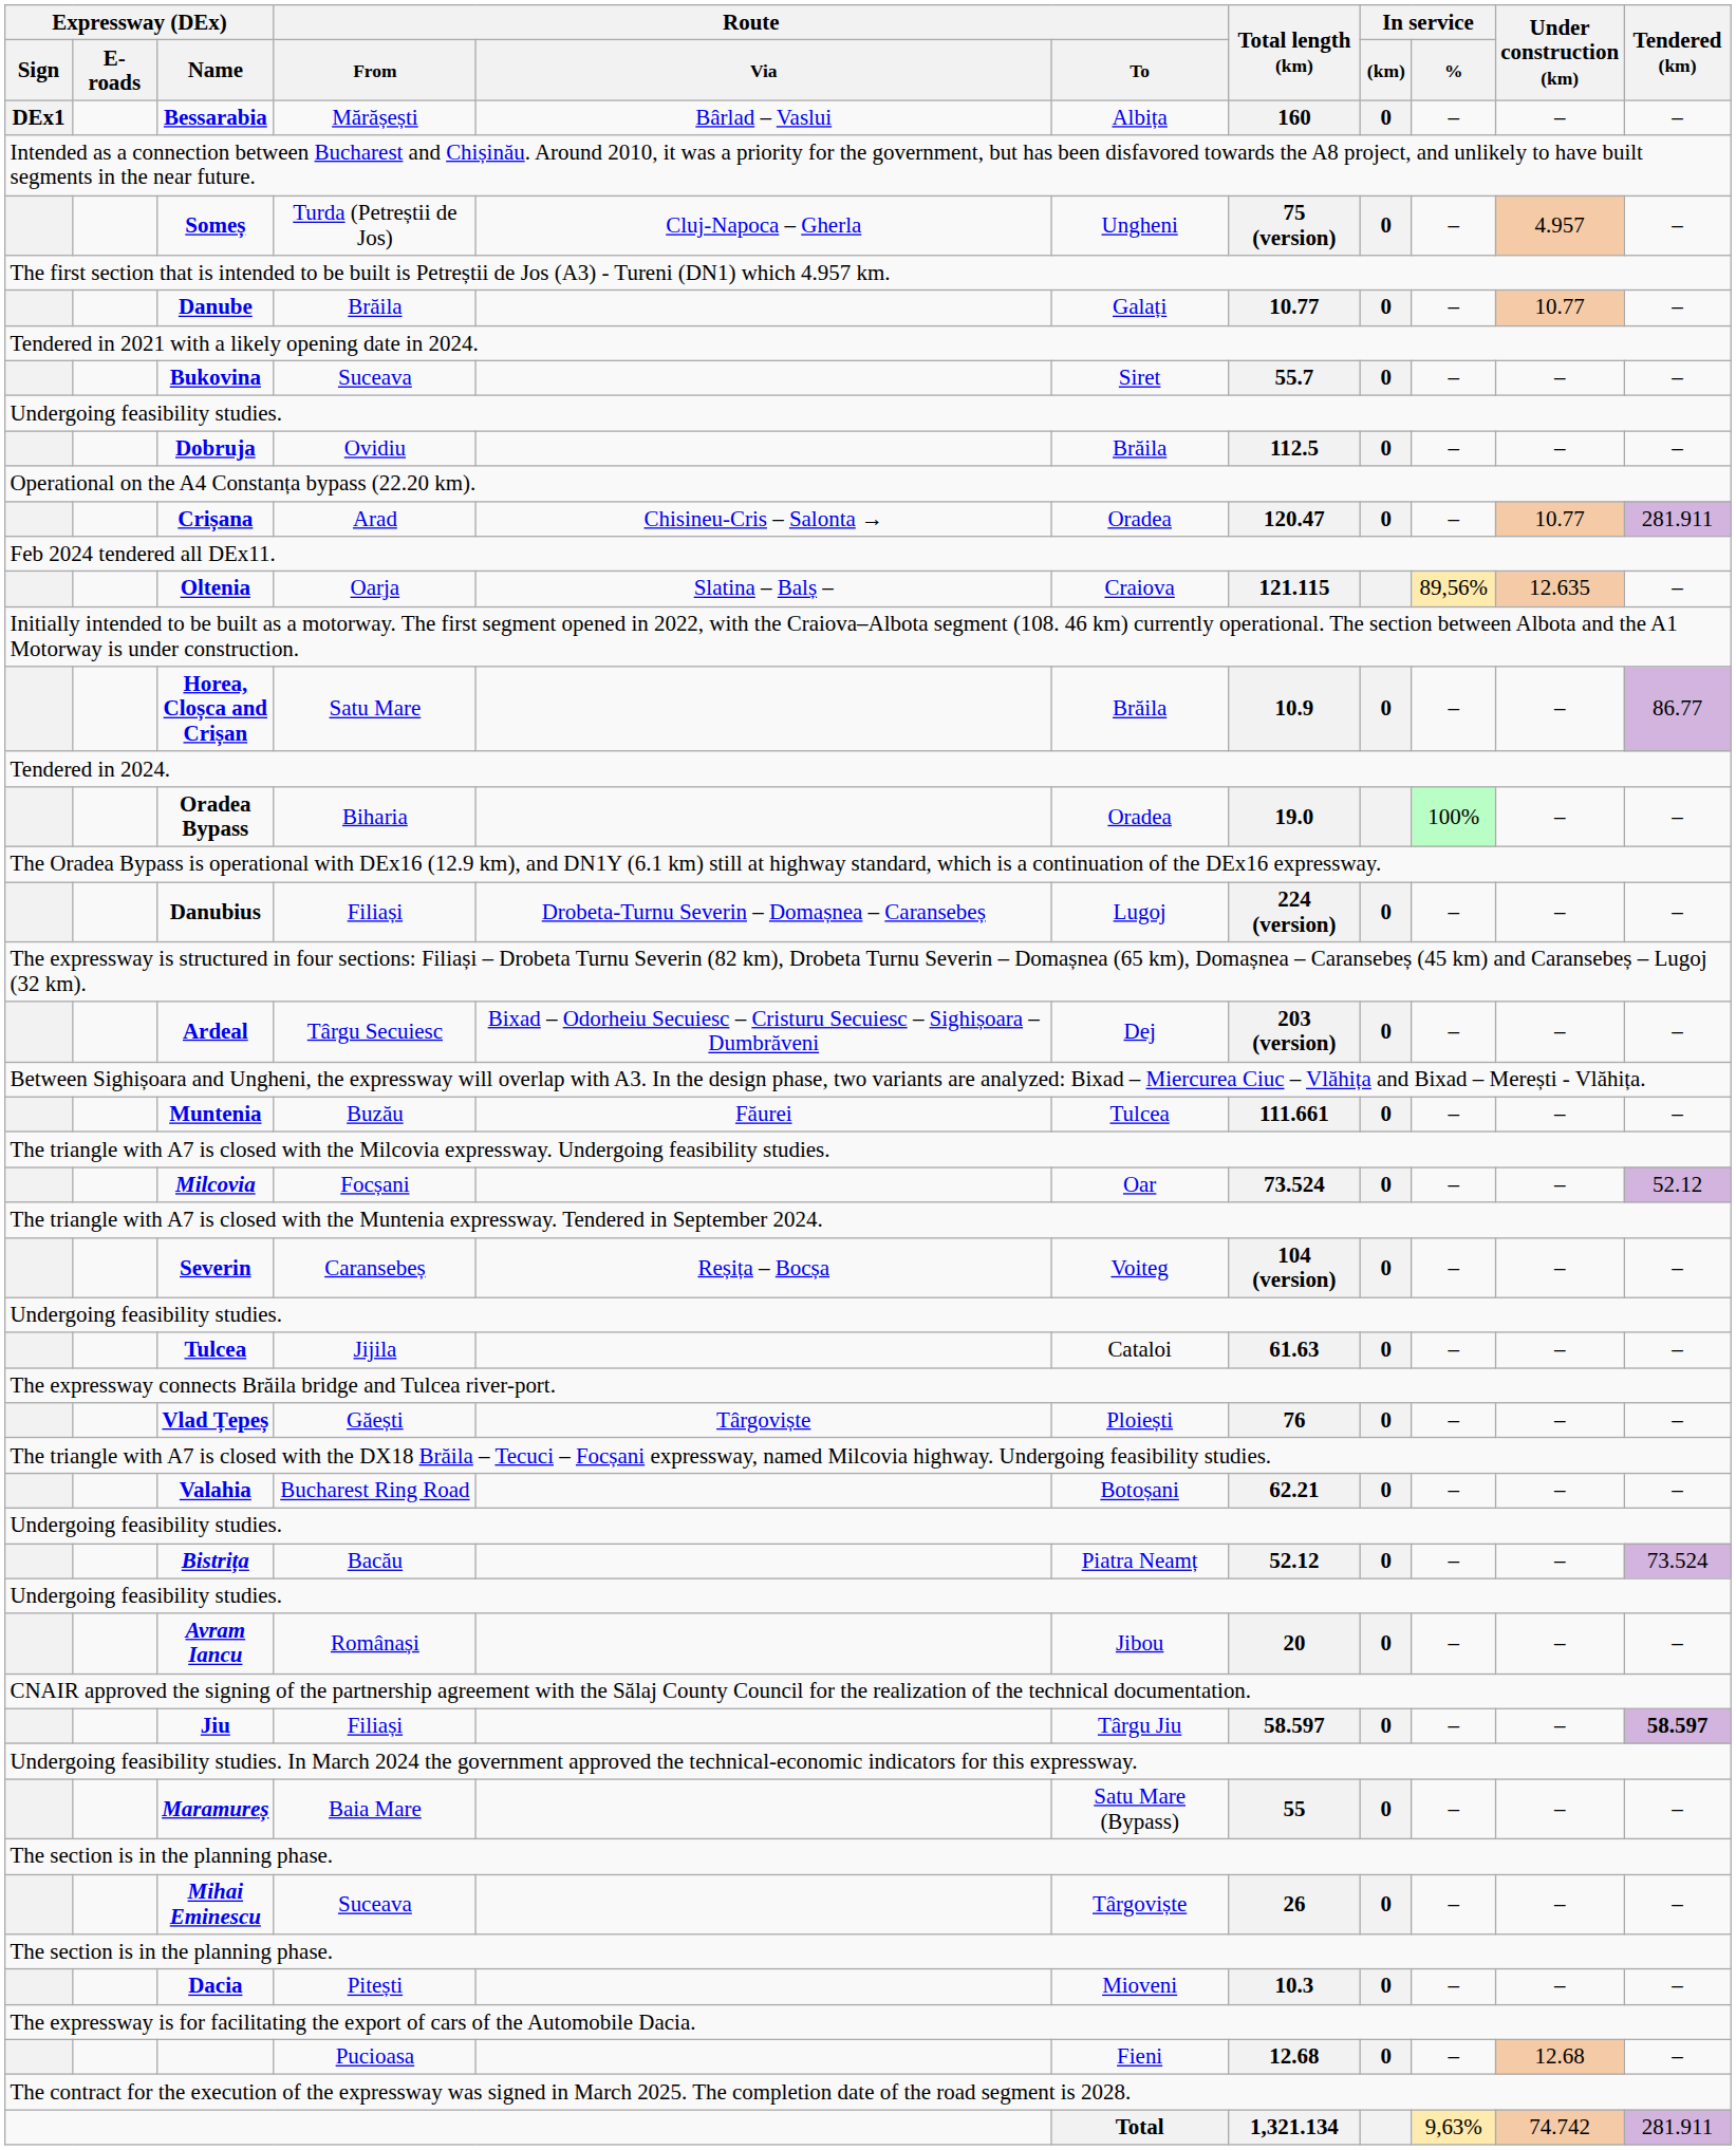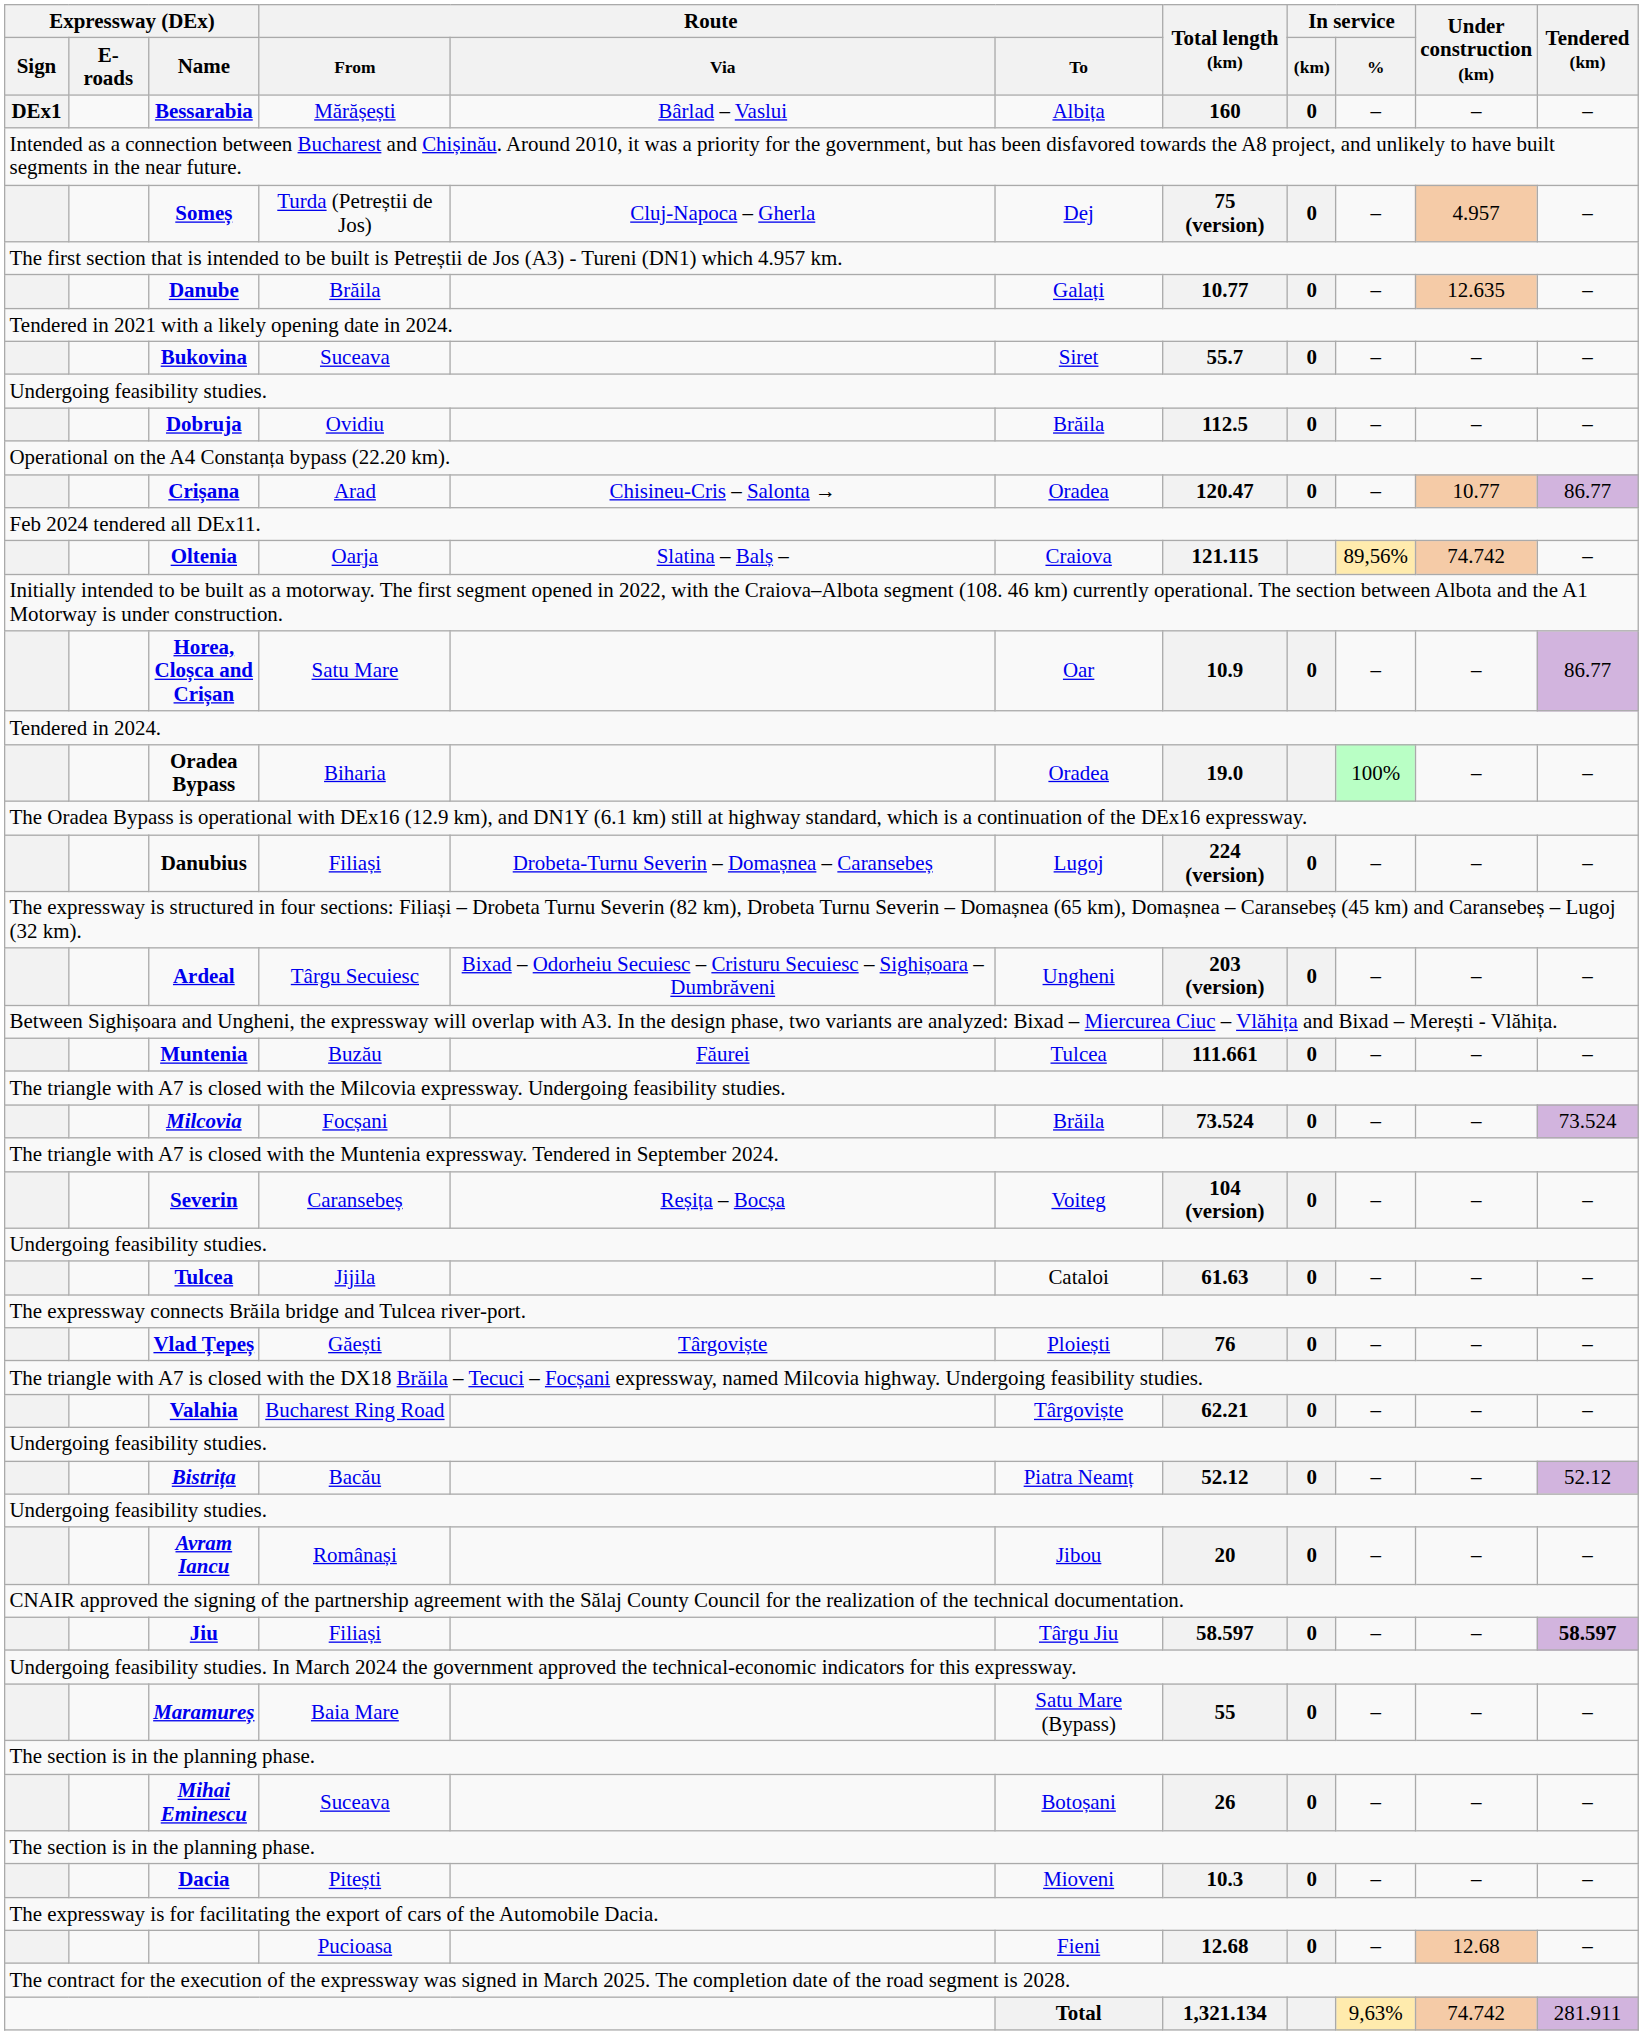Someș | Route / To: Ungheni -> Dej
Danube | Under construction (km): 10.77 -> 12.635
Crișana | Tendered (km): 281.911 -> 86.77
Oltenia | Under construction (km): 12.635 -> 74.742
Horea, Cloșca and Crișan | Route / To: Brăila -> Oar
Ardeal | Route / To: Dej -> Ungheni
Milcovia | Route / To: Oar -> Brăila
Milcovia | Tendered (km): 52.12 -> 73.524
Valahia | Route / To: Botoșani -> Târgoviște
Bistrița | Tendered (km): 73.524 -> 52.12
Mihai Eminescu | Route / To: Târgoviște -> Botoșani
